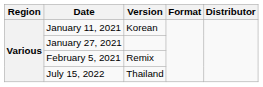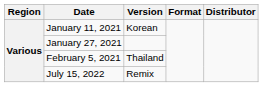February 5, 2021 | Version: Remix -> Thailand
July 15, 2022 | Version: Thailand -> Remix
